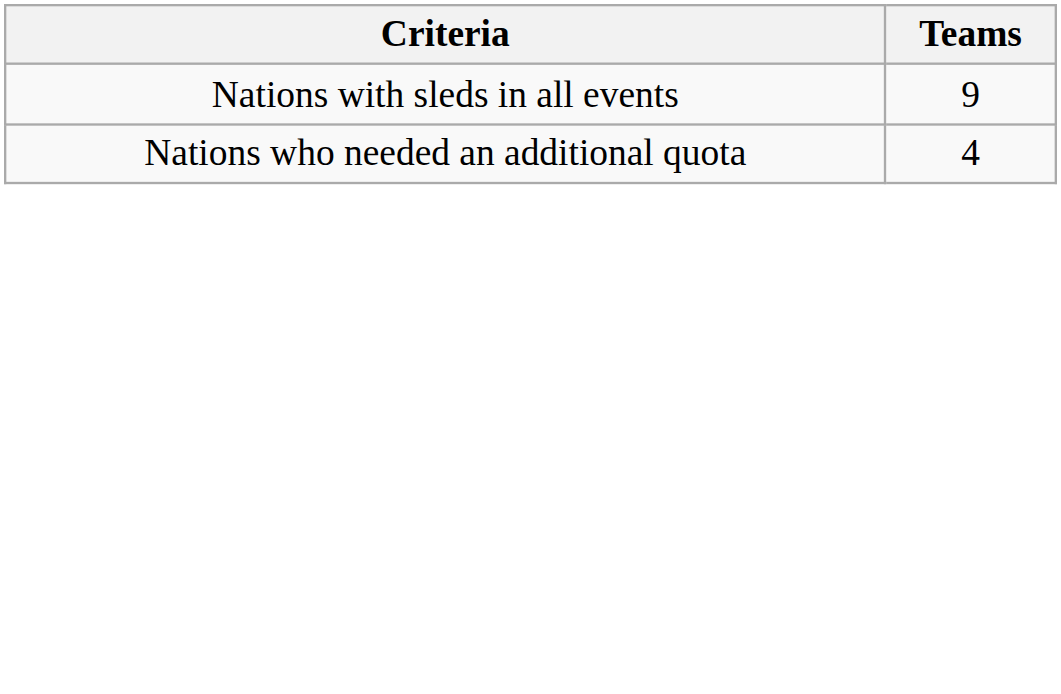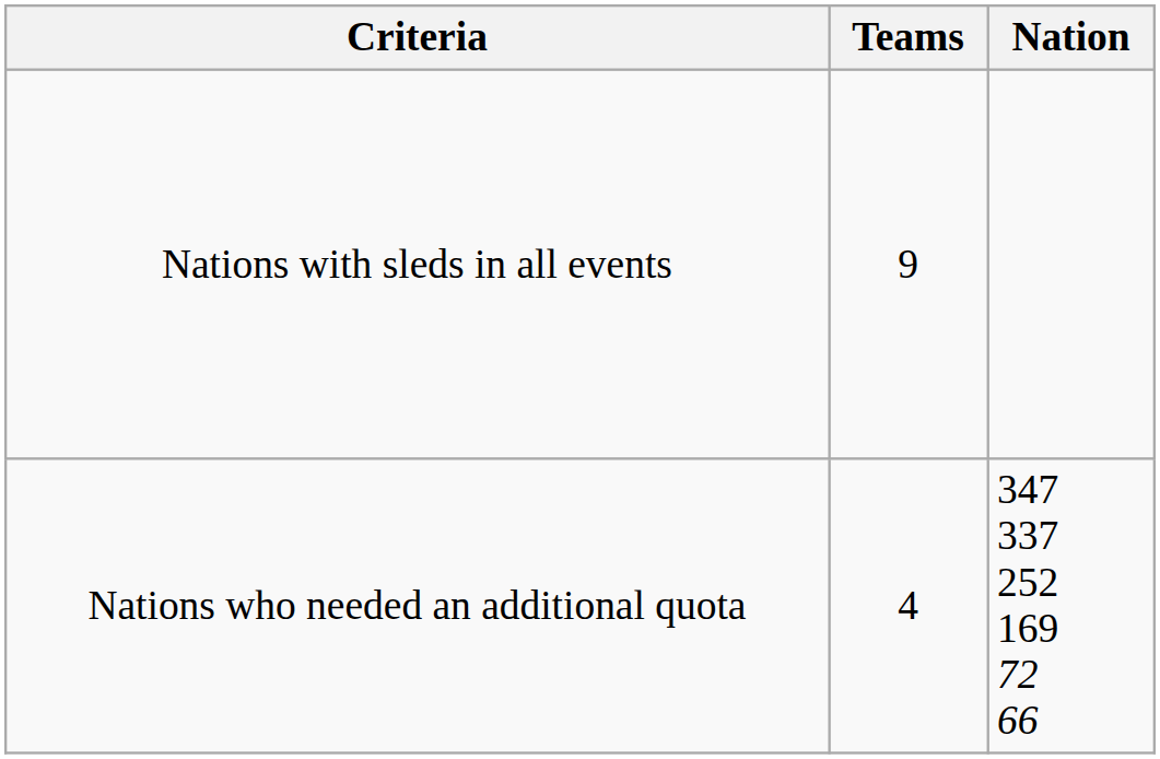+ column: Nation | 347 337 252 169 72 66
